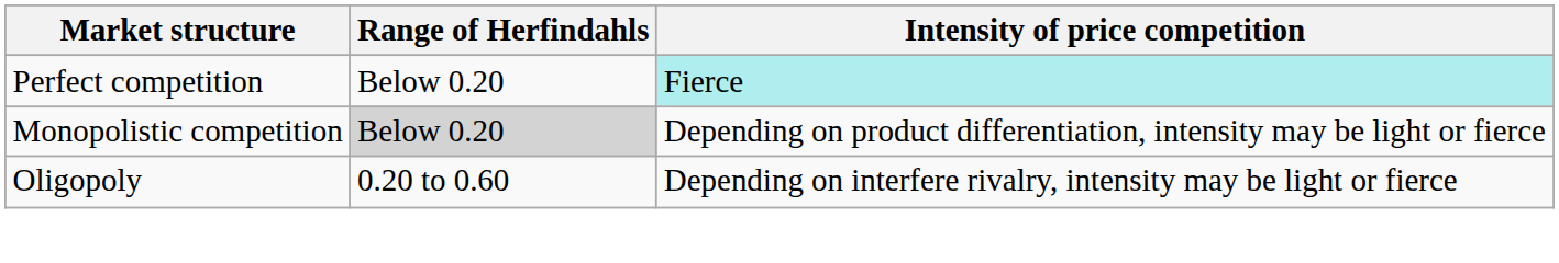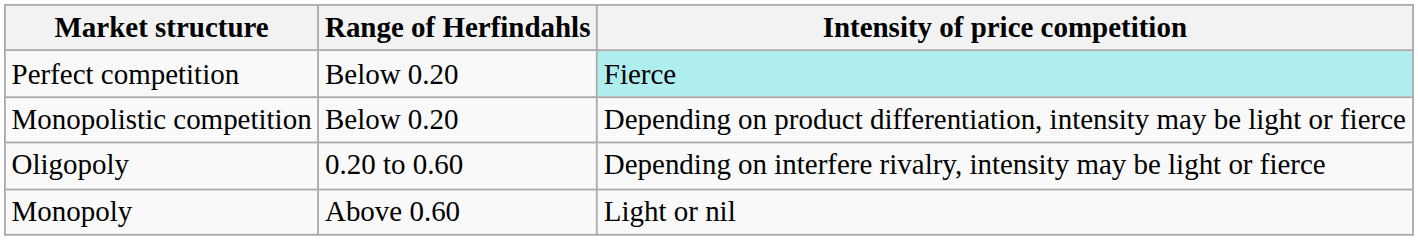Monopolistic competition | Range of Herfindahls: lightgrey background -> no background
+ row: Monopoly | Above 0.60 | Light or nil
